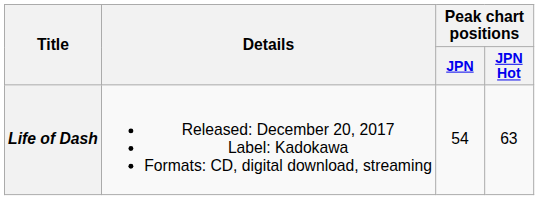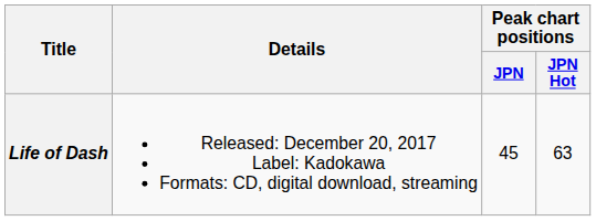Life of Dash | Peak chart positions / JPN: 54 -> 45
